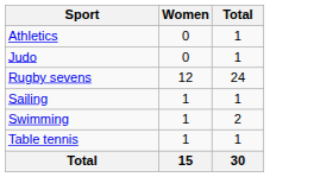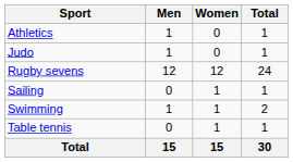+ column: Men | 1 | 1 | 12 | 0 | 1 | 0 | 15
